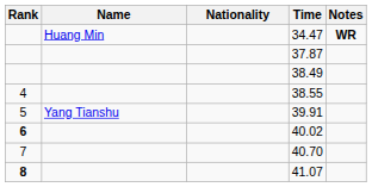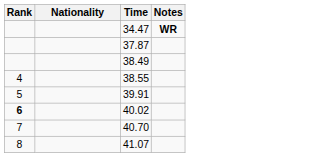- column: Name | Huang Min | Yang Tianshu
41.07 | Rank: bold -> normal
